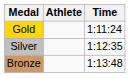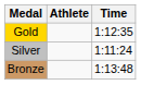Gold | Time: 1:11:24 -> 1:12:35
Silver | Time: 1:12:35 -> 1:11:24
